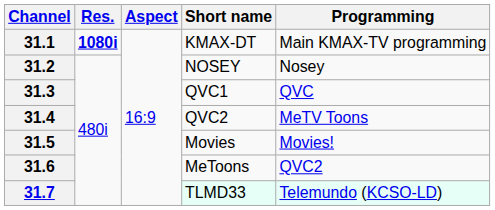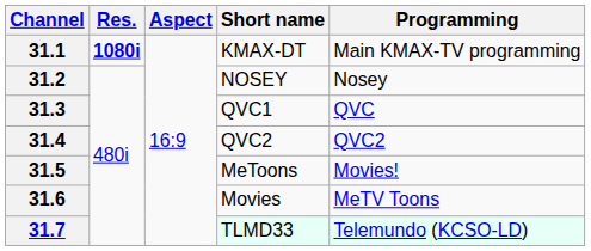31.4 | Programming: MeTV Toons -> QVC2
31.5 | Short name: Movies -> MeToons
31.6 | Short name: MeToons -> Movies
31.6 | Programming: QVC2 -> MeTV Toons
